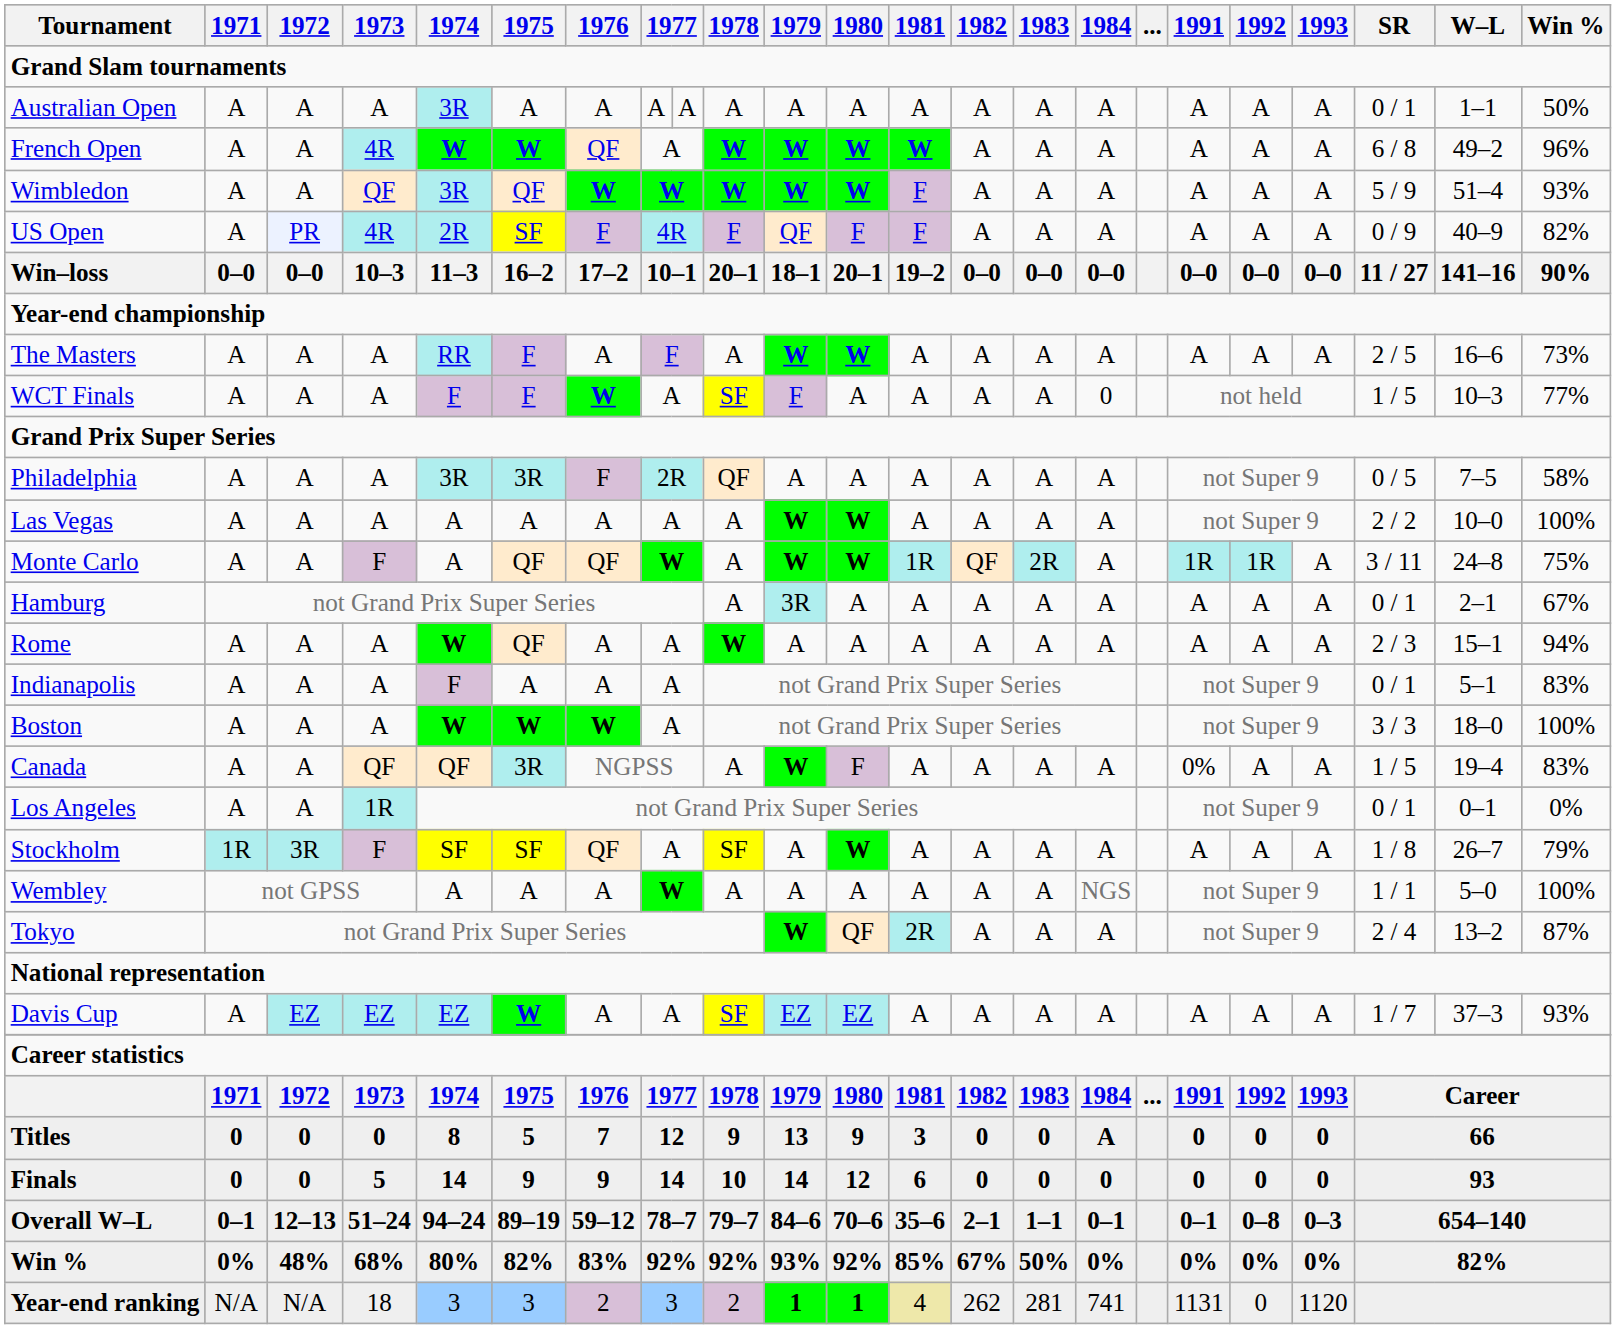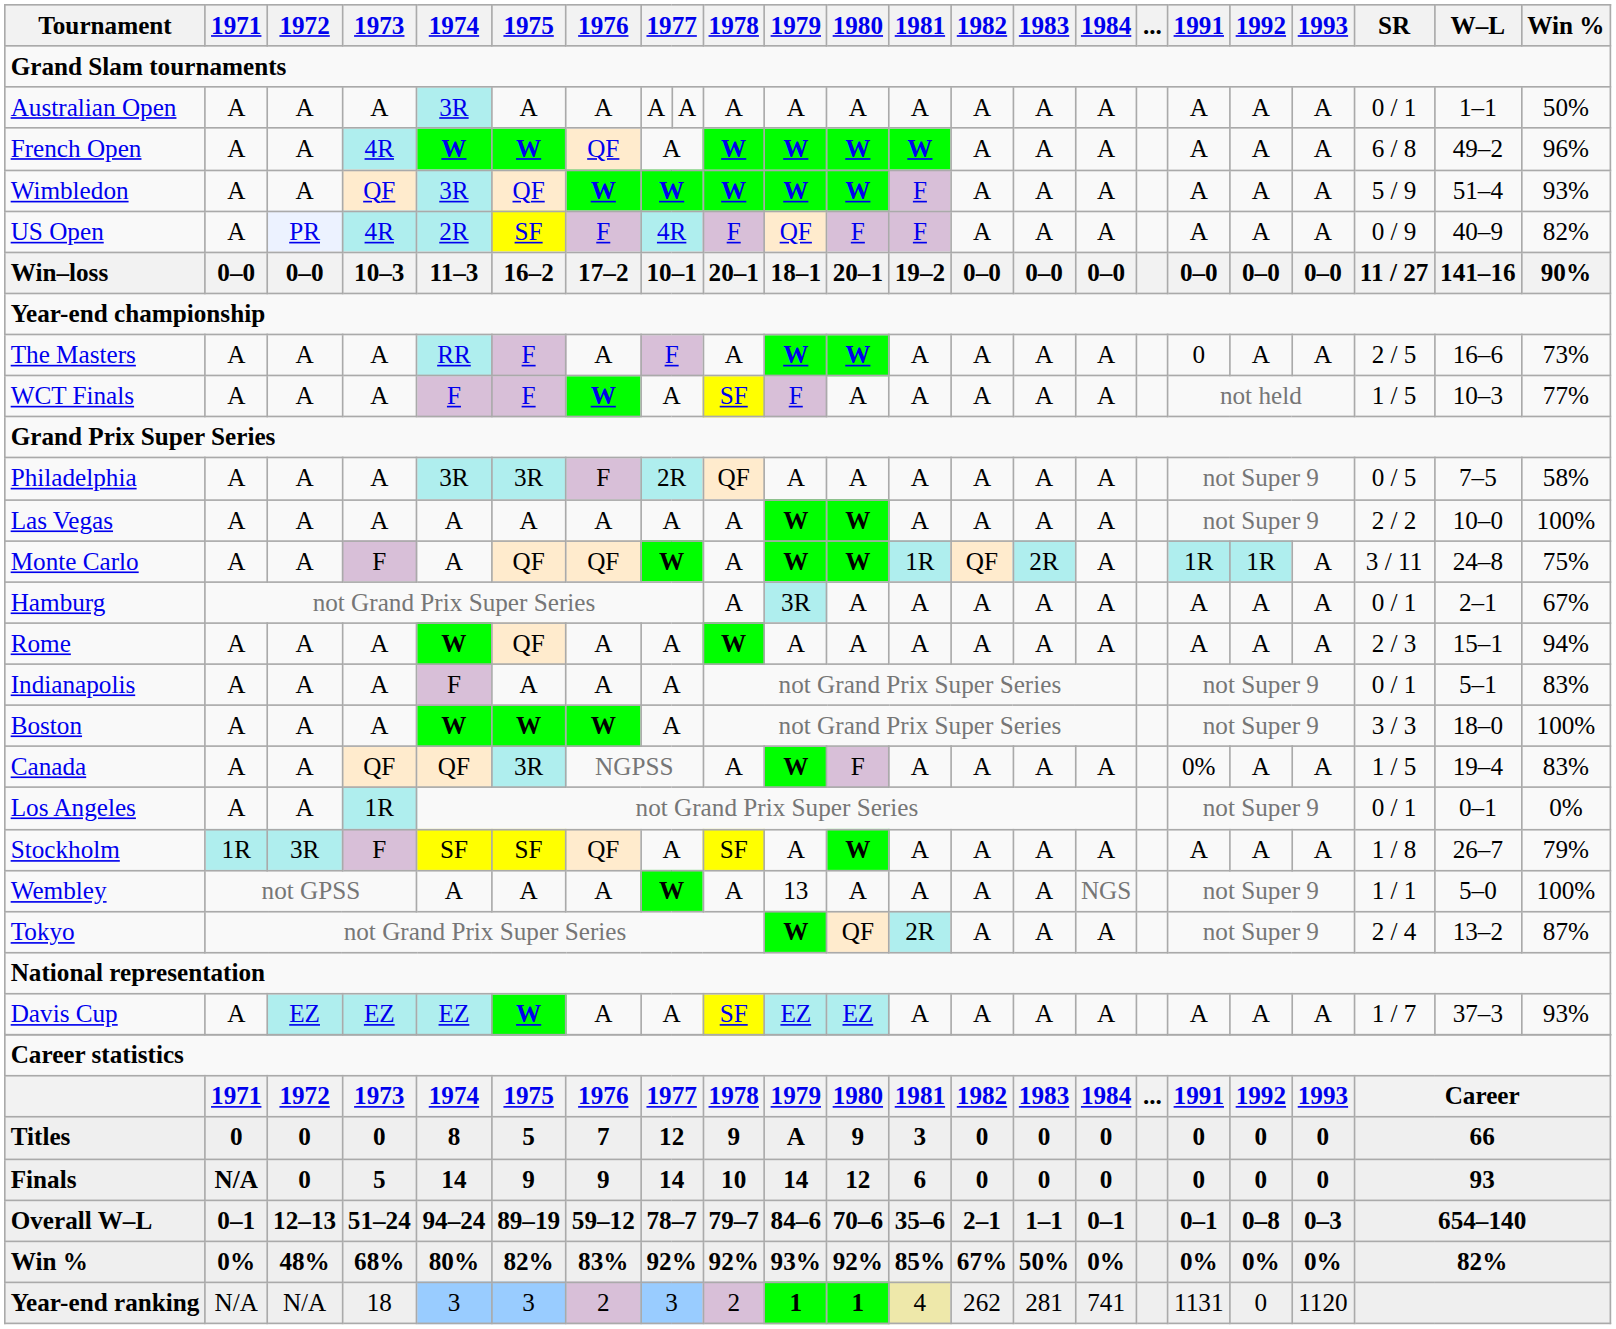The Masters | 1991: A -> 0
WCT Finals | 1984: 0 -> A
Wembley | 1979: A -> 13
Titles | 1979: 13 -> A
Titles | 1984: A -> 0
Finals | 1971: 0 -> N/A
